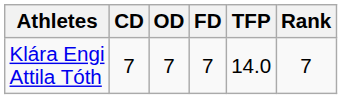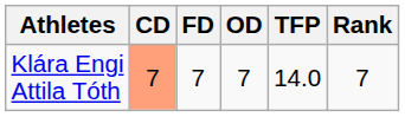columns swapped: OD <-> FD
Klára Engi Attila Tóth | CD: no background -> lightsalmon background
